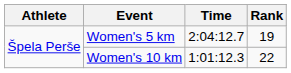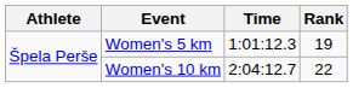Women's 5 km | Time: 2:04:12.7 -> 1:01:12.3
Women's 10 km | Time: 1:01:12.3 -> 2:04:12.7
